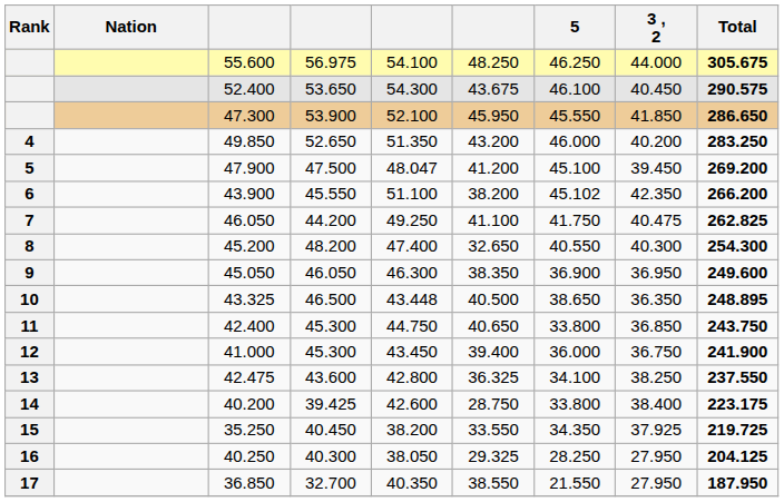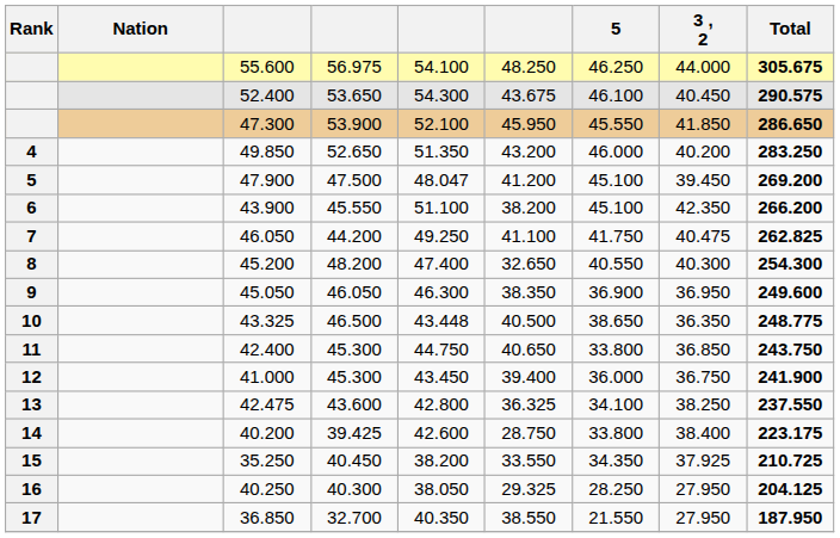43.900 | 5: 45.102 -> 45.100
43.325 | Total: 248.895 -> 248.775
35.250 | Total: 219.725 -> 210.725
